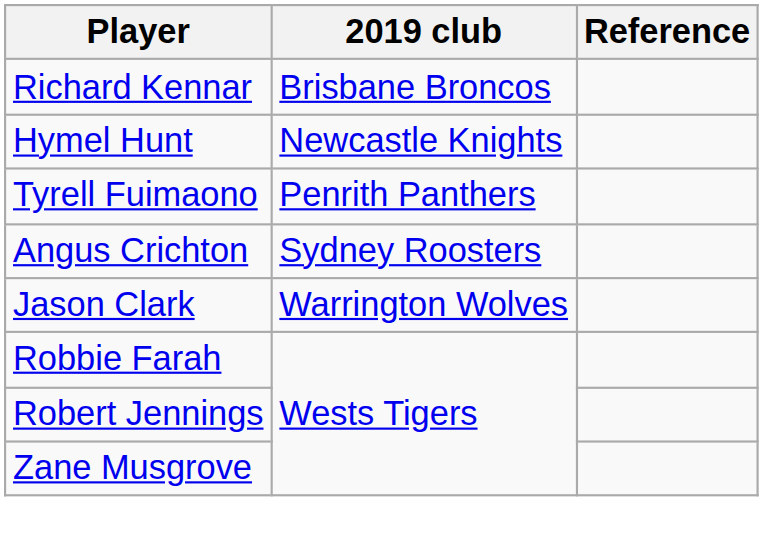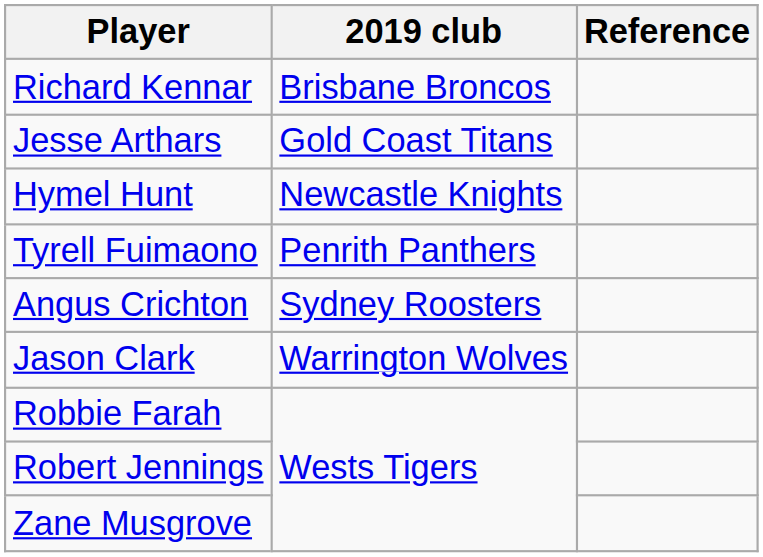+ row: Jesse Arthars | Gold Coast Titans
